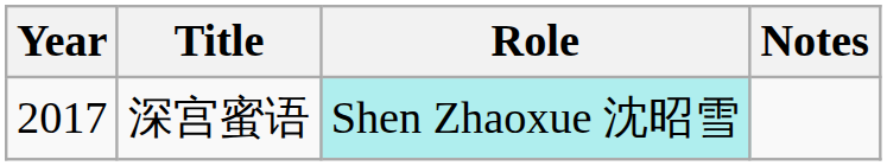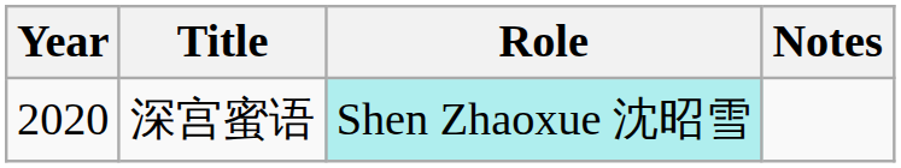深宫蜜语 | Year: 2017 -> 2020
